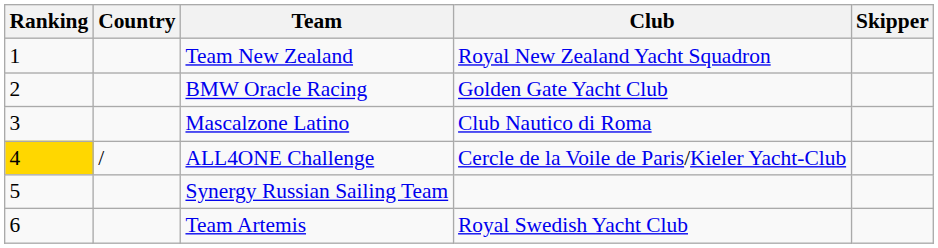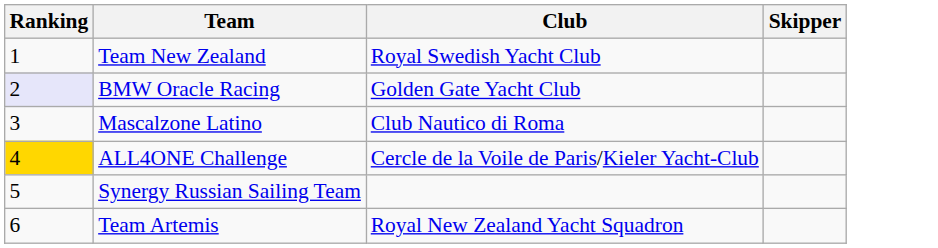- column: Country | /
Team New Zealand | Club: Royal New Zealand Yacht Squadron -> Royal Swedish Yacht Club
BMW Oracle Racing | Ranking: no background -> lavender background
Team Artemis | Club: Royal Swedish Yacht Club -> Royal New Zealand Yacht Squadron
